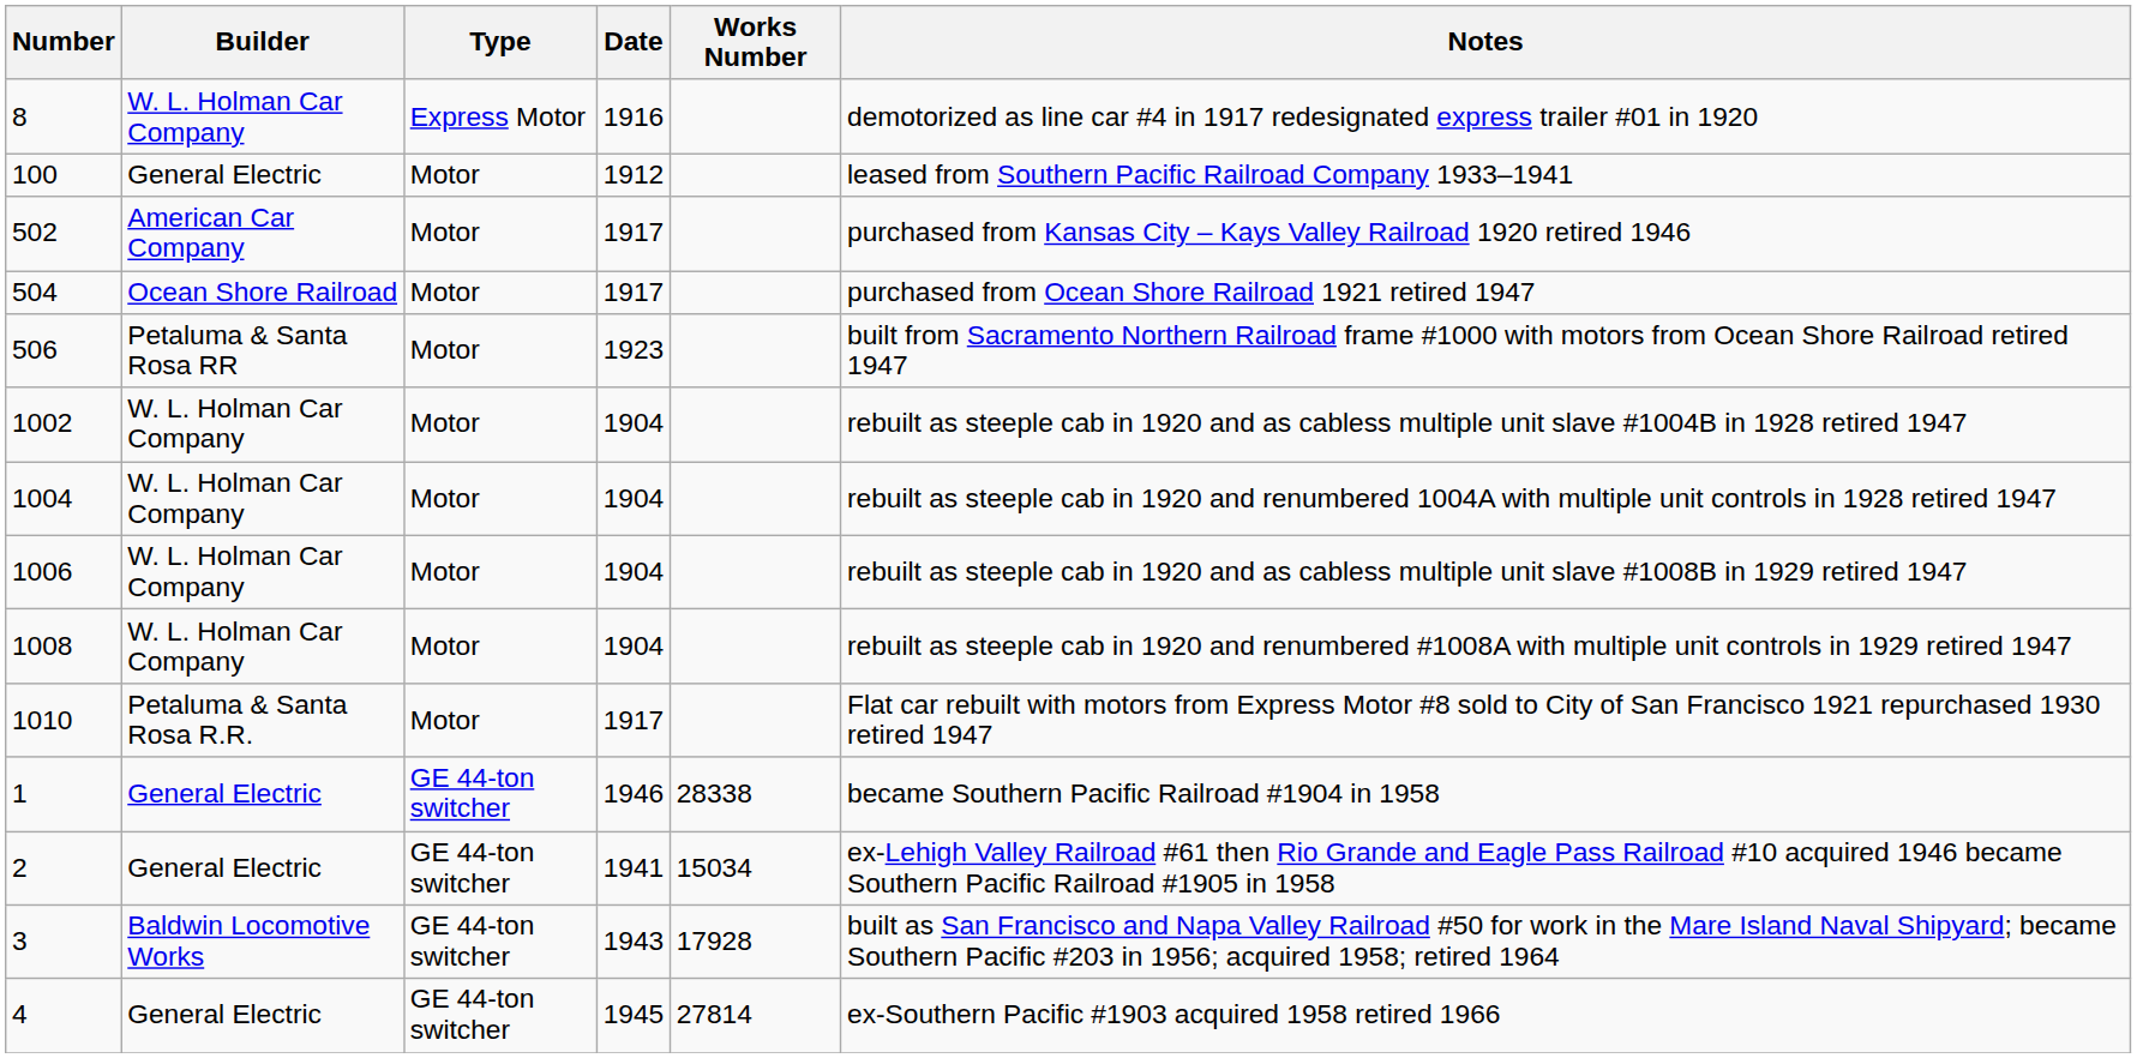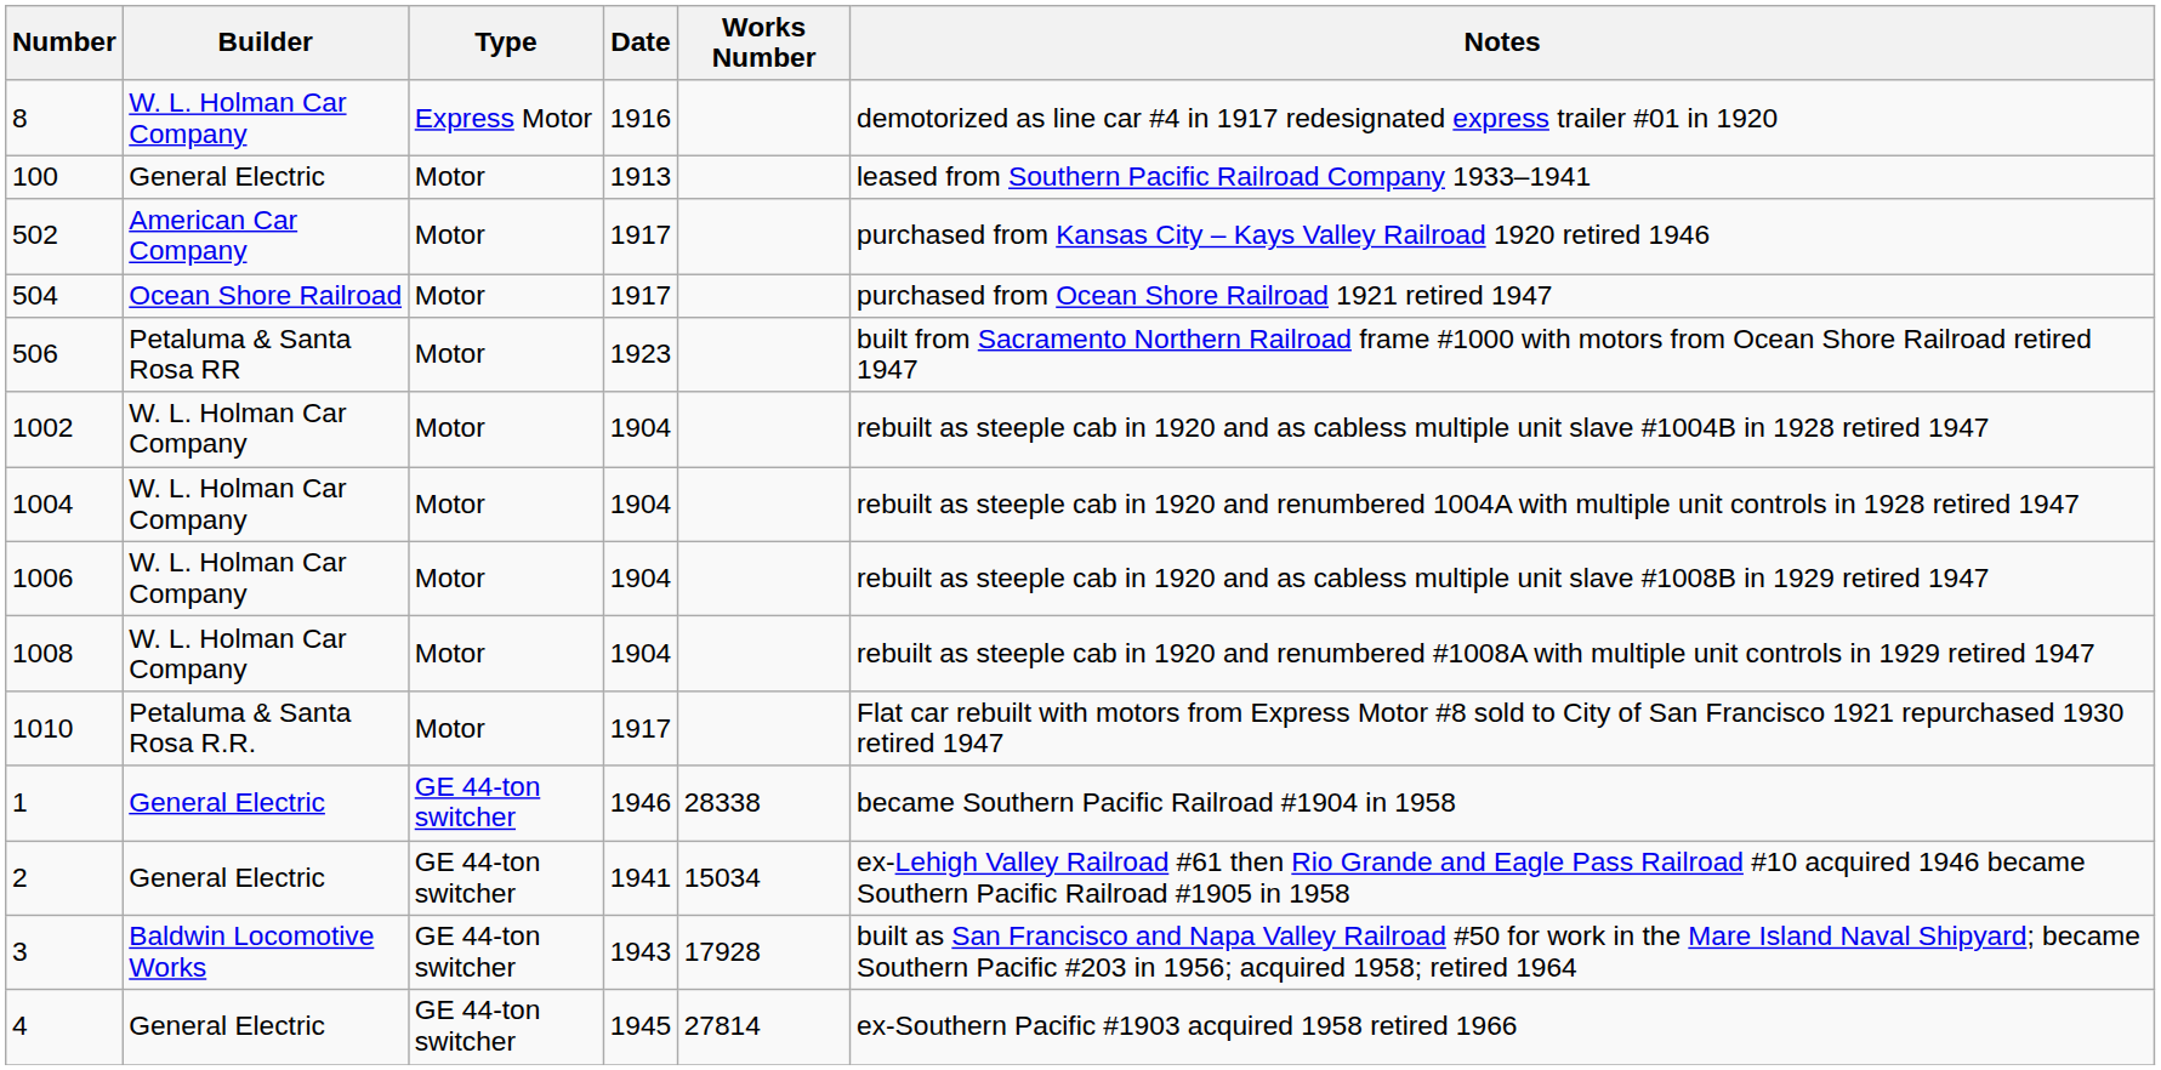100 | Date: 1912 -> 1913
